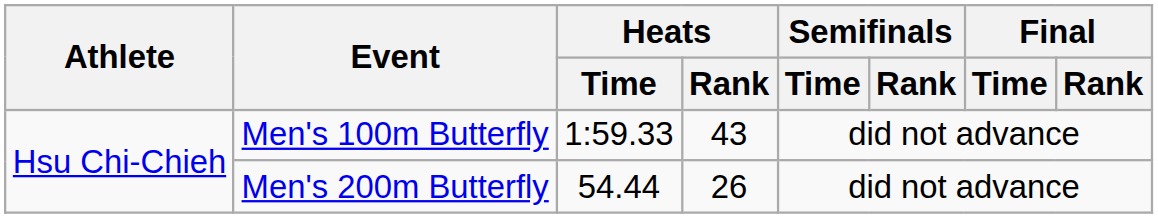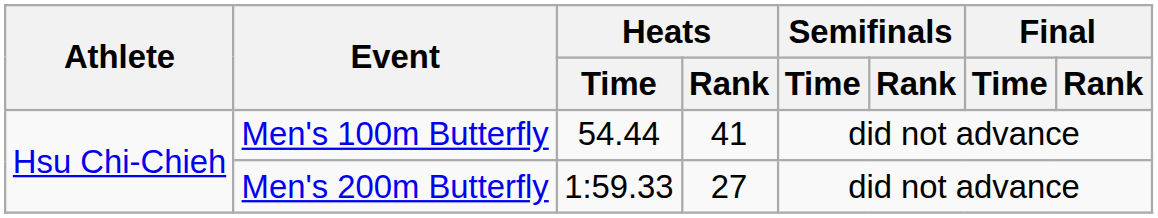Men's 100m Butterfly | Heats / Time: 1:59.33 -> 54.44
Men's 100m Butterfly | Heats / Rank: 43 -> 41
Men's 200m Butterfly | Heats / Time: 54.44 -> 1:59.33
Men's 200m Butterfly | Heats / Rank: 26 -> 27
